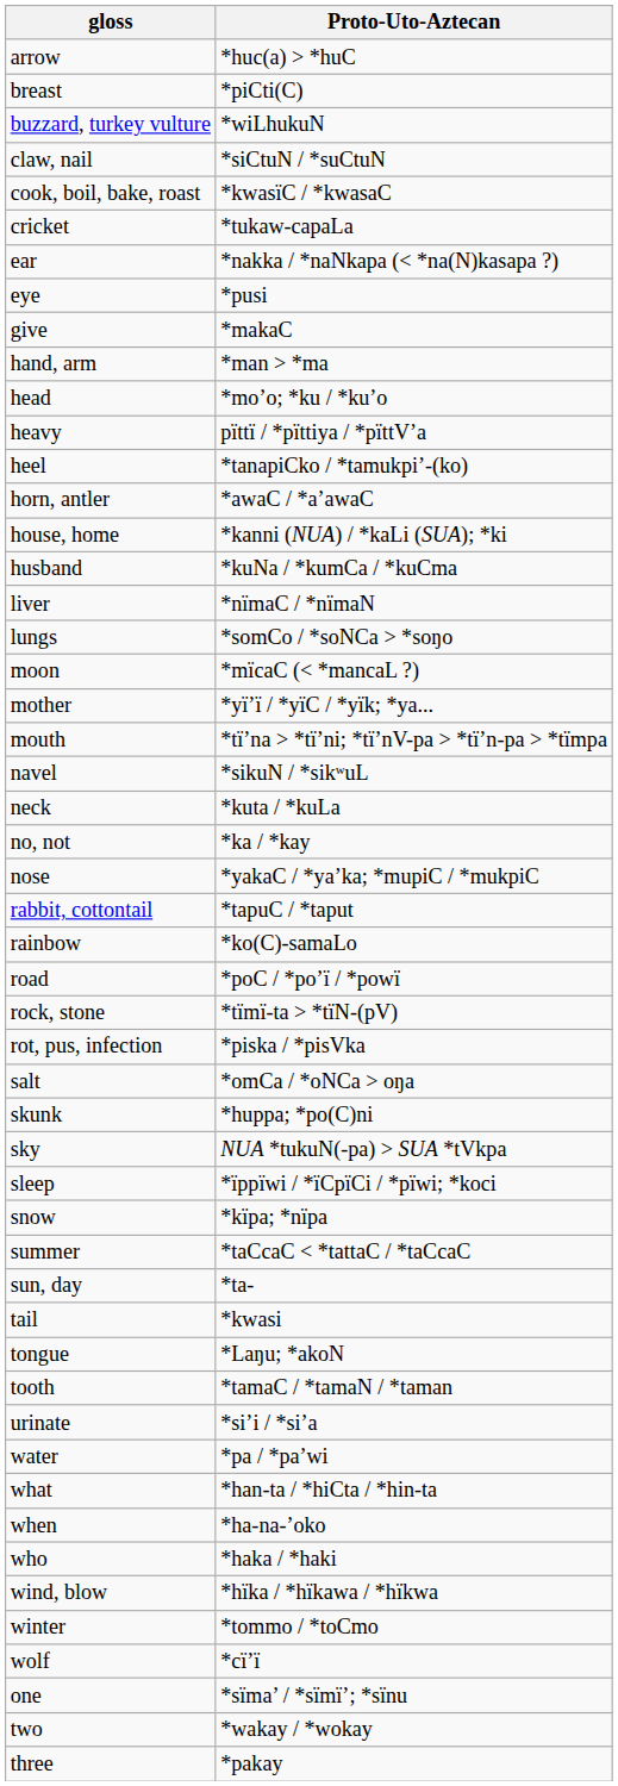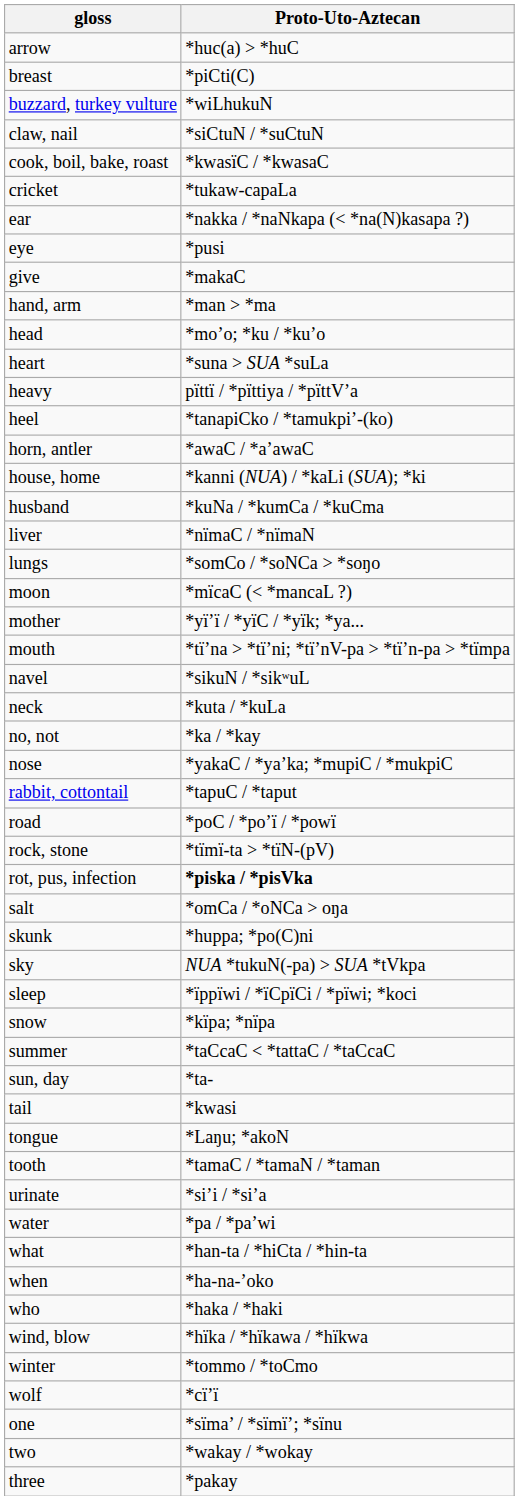+ row: heart | *suna > SUA *suLa
- row: rainbow | *ko(C)-samaLo
rot, pus, infection | Proto-Uto-Aztecan: normal -> bold
